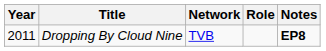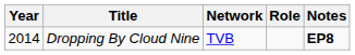Dropping By Cloud Nine | Year: 2011 -> 2014
